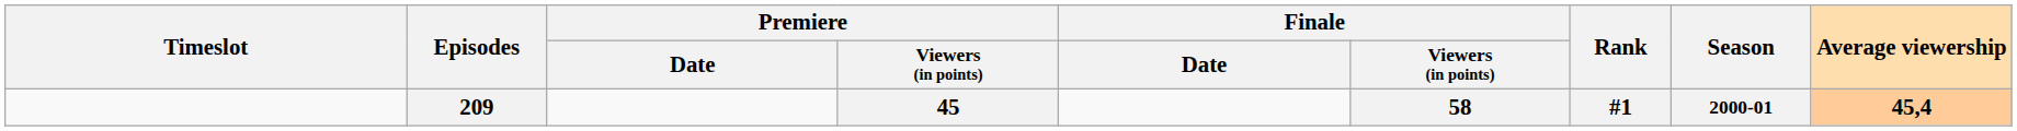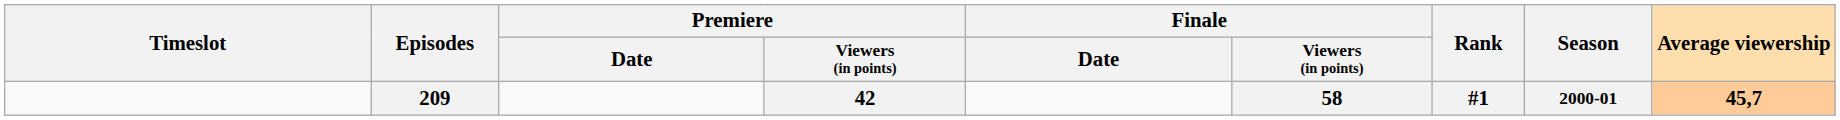209 | Premiere / Viewers (in points): 45 -> 42
209 | Average viewership: 45,4 -> 45,7
